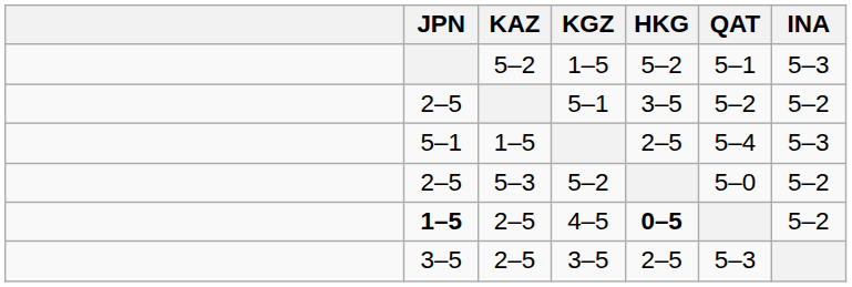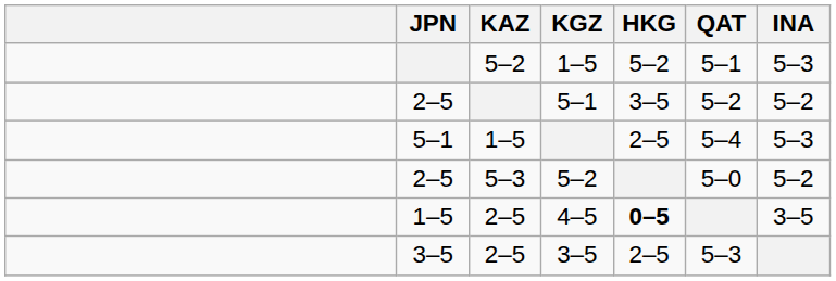4–5 | JPN: bold -> normal
4–5 | INA: 5–2 -> 3–5
